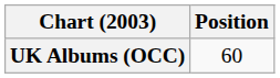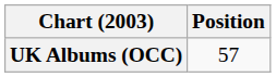UK Albums (OCC) | Position: 60 -> 57
